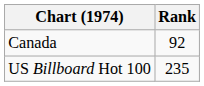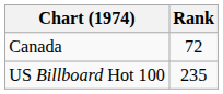Canada | Rank: 92 -> 72
